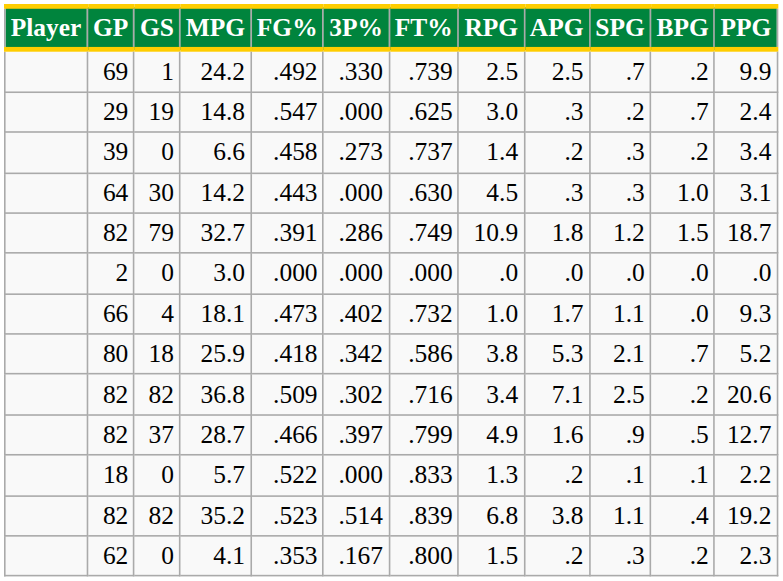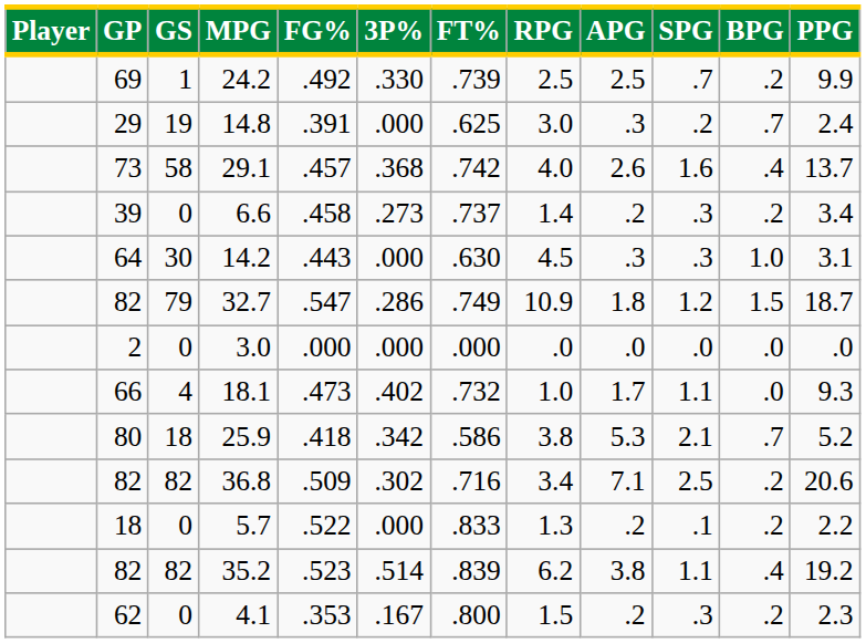14.8 | FG%: .547 -> .391
+ row: 73 | 58 | 29.1 | .457 | .368 | .742 | 4.0 | 2.6 | 1.6 | .4 | 13.7
32.7 | FG%: .391 -> .547
- row: 82 | 37 | 28.7 | .466 | .397 | .799 | 4.9 | 1.6 | .9 | .5 | 12.7
5.7 | BPG: .1 -> .2
35.2 | RPG: 6.8 -> 6.2
